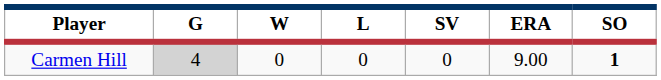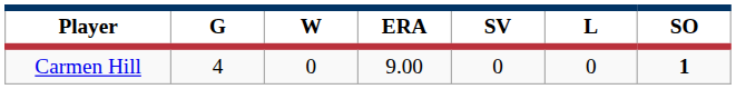columns swapped: L <-> ERA
Carmen Hill | G: lightgrey background -> no background
